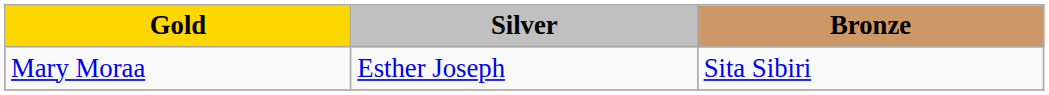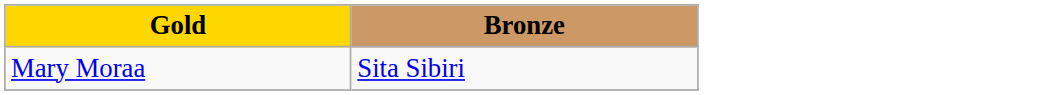- column: Silver | Esther Joseph
